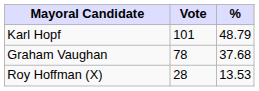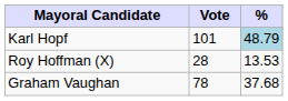Karl Hopf | %: no background -> lightblue background
rows swapped: Graham Vaughan <-> Roy Hoffman (X)
